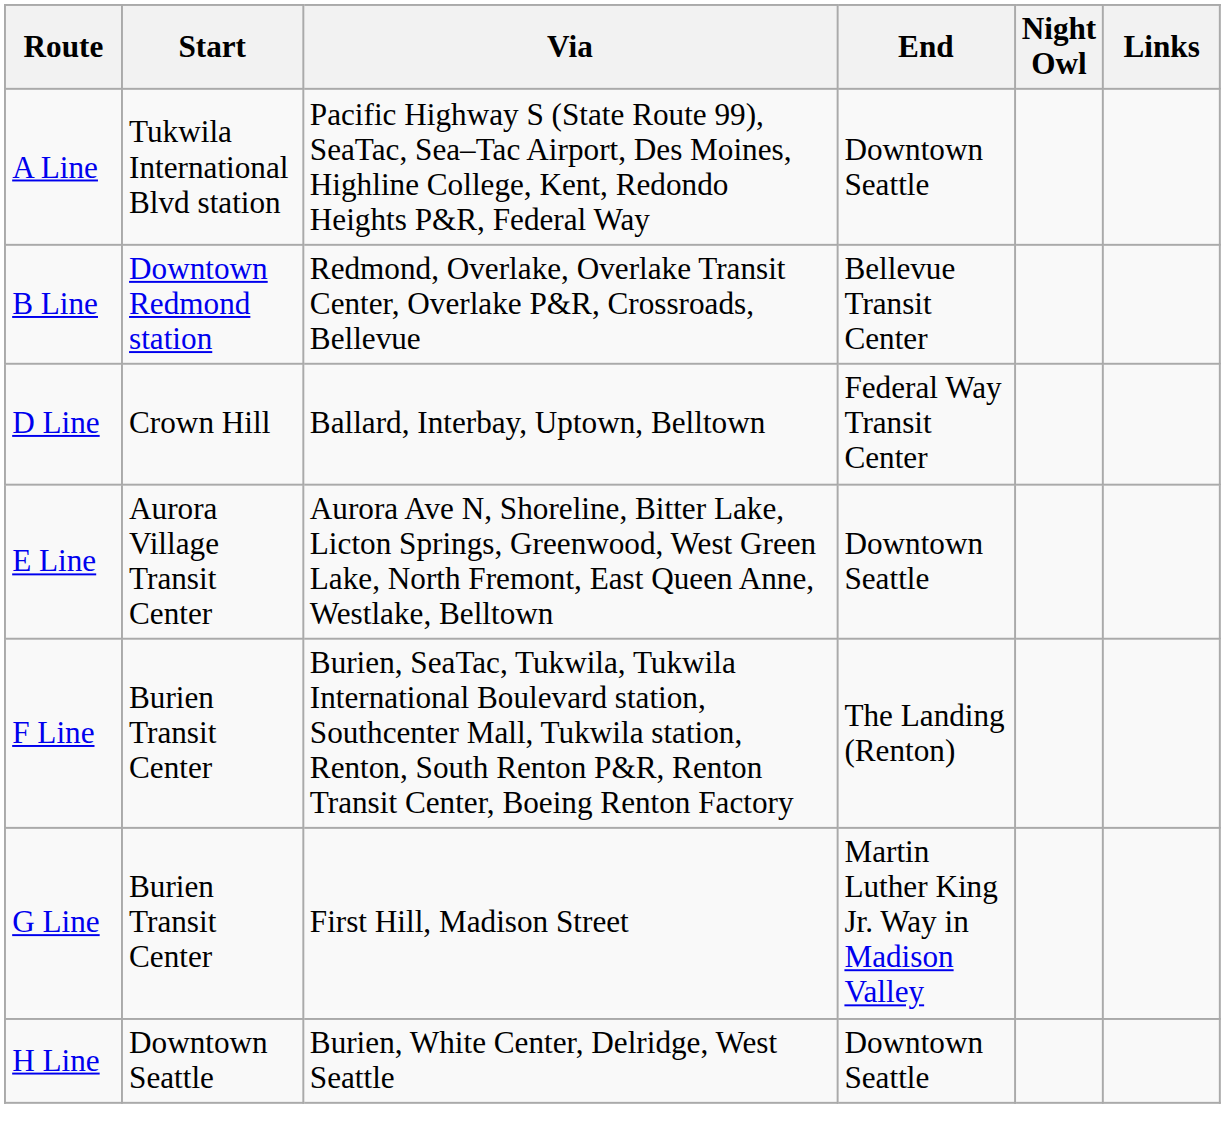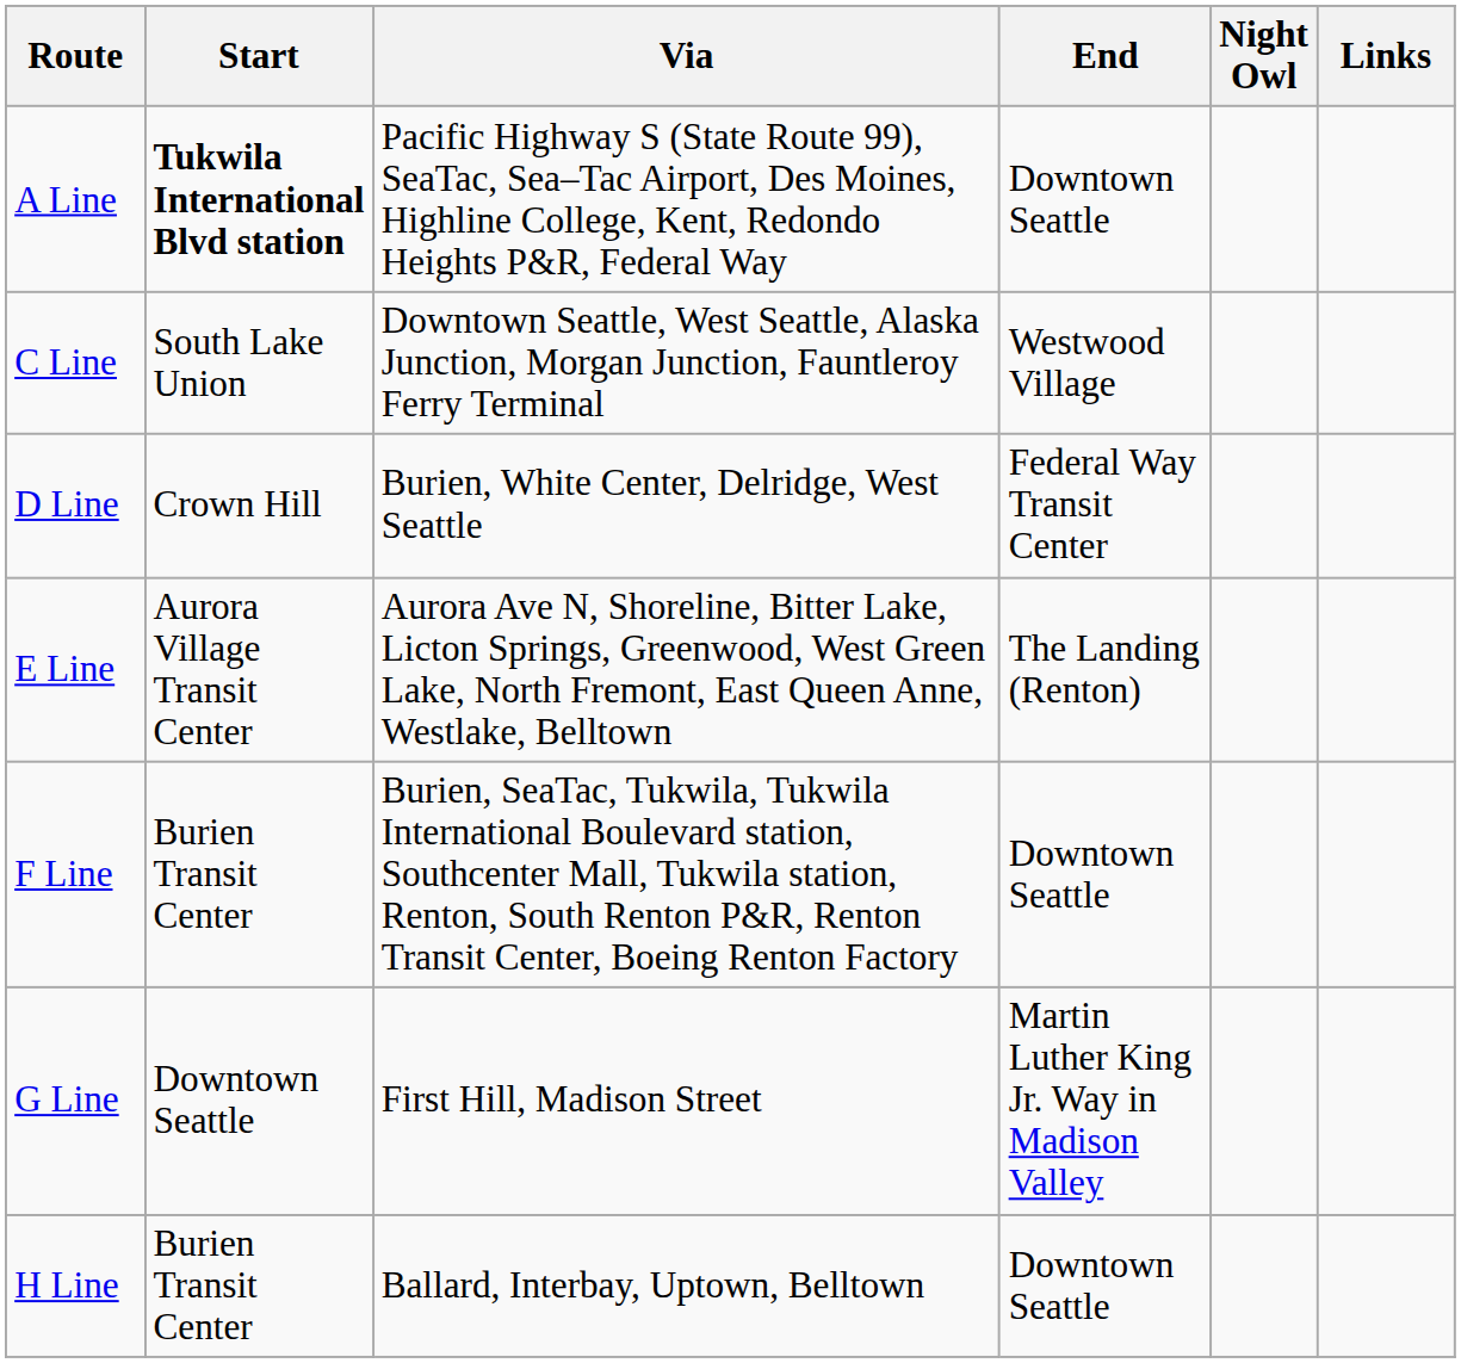A Line | Start: normal -> bold
- row: B Line | Downtown Redmond station | Redmond, Overlake, Overlake Transit Center, Overlake P&R, Crossroads, Bellevue | Bellevue Transit Center
+ row: C Line | South Lake Union | Downtown Seattle, West Seattle, Alaska Junction, Morgan Junction, Fauntleroy Ferry Terminal | Westwood Village
D Line | Via: Ballard, Interbay, Uptown, Belltown -> Burien, White Center, Delridge, West Seattle
E Line | End: Downtown Seattle -> The Landing (Renton)
F Line | End: The Landing (Renton) -> Downtown Seattle
G Line | Start: Burien Transit Center -> Downtown Seattle
H Line | Start: Downtown Seattle -> Burien Transit Center
H Line | Via: Burien, White Center, Delridge, West Seattle -> Ballard, Interbay, Uptown, Belltown
